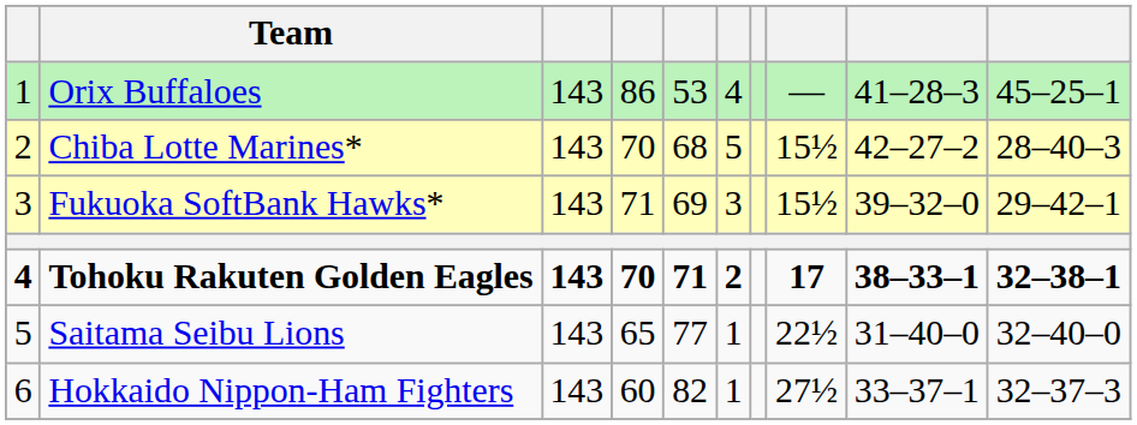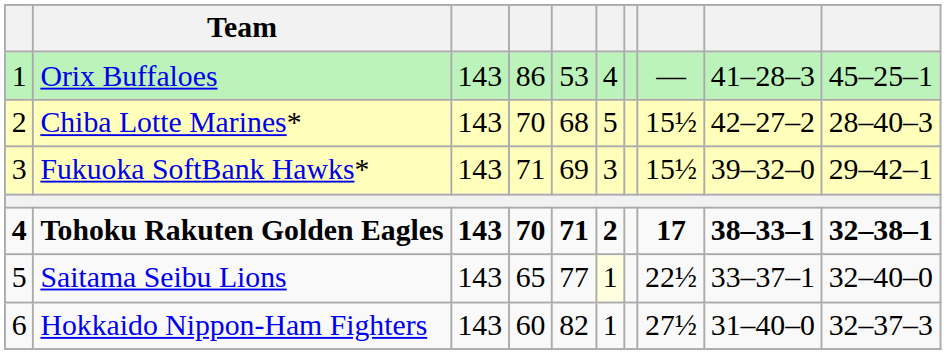Saitama Seibu Lions | column 6: no background -> lightyellow background
Saitama Seibu Lions | column 9: 31–40–0 -> 33–37–1
Hokkaido Nippon-Ham Fighters | column 9: 33–37–1 -> 31–40–0
